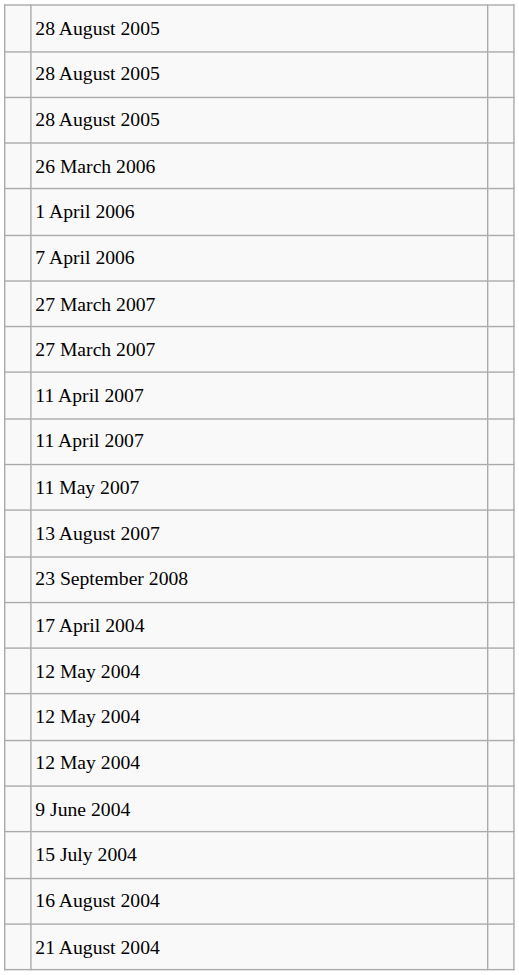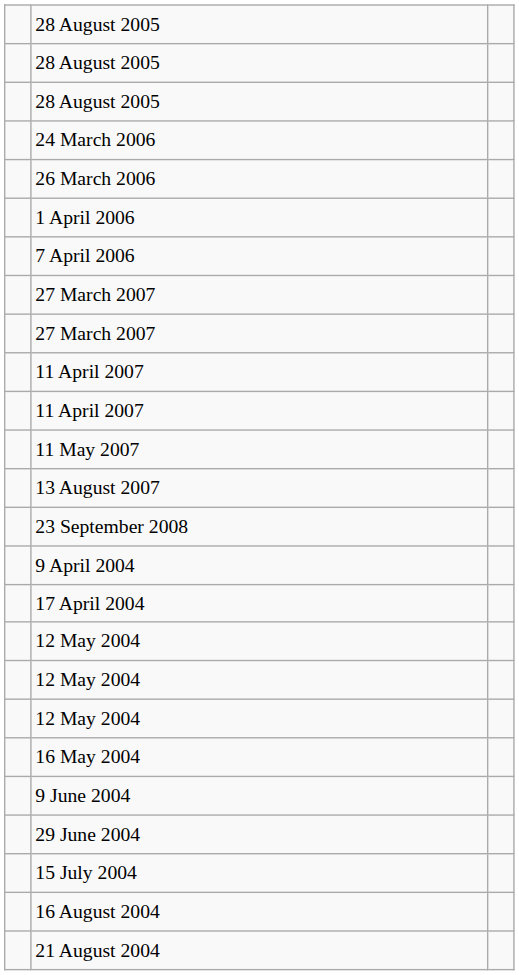+ row: 24 March 2006
+ row: 9 April 2004
+ row: 16 May 2004
+ row: 29 June 2004
